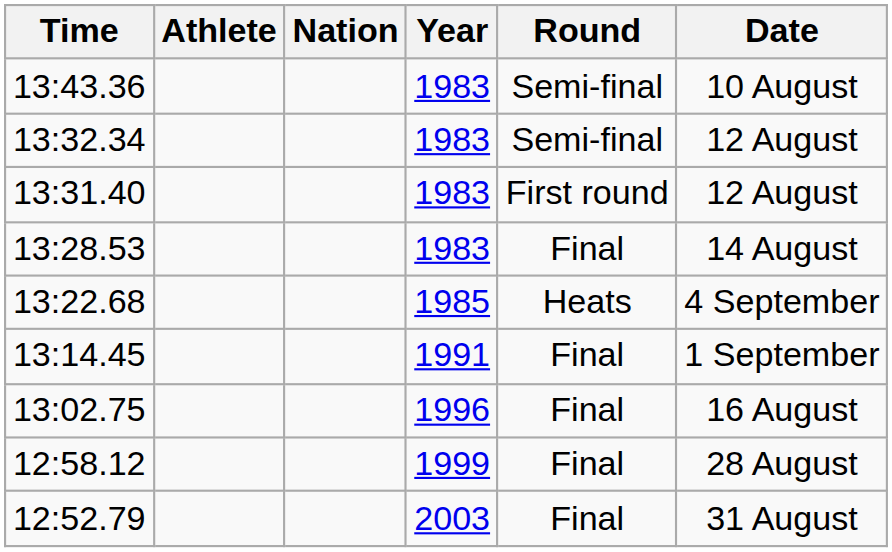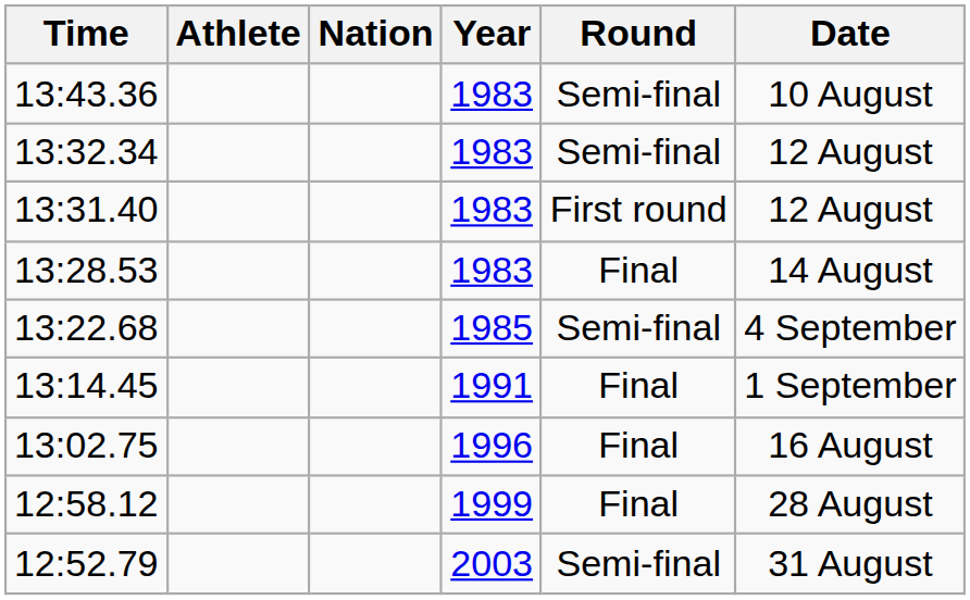13:22.68 | Round: Heats -> Semi-final
12:52.79 | Round: Final -> Semi-final
